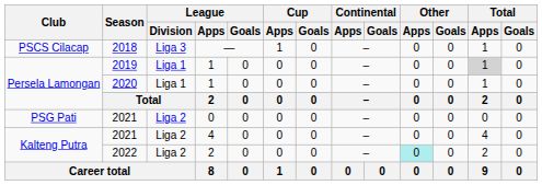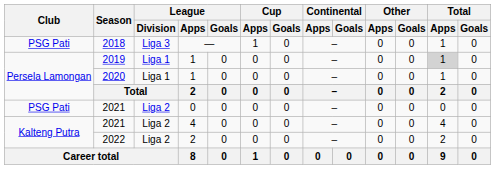2018 | Club: PSCS Cilacap -> PSG Pati
2022 | Other / Apps: paleturquoise background -> no background
